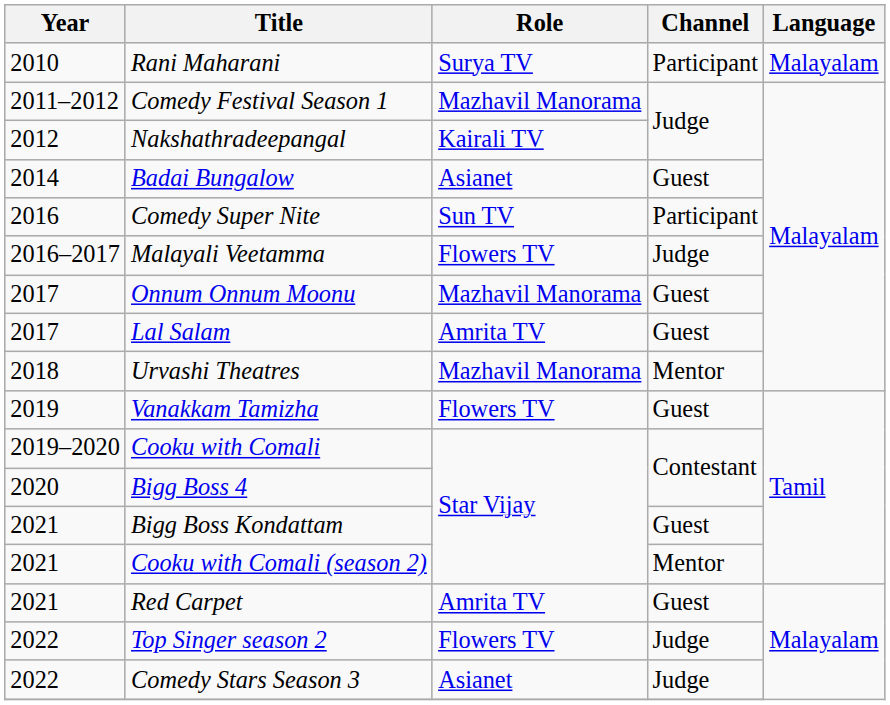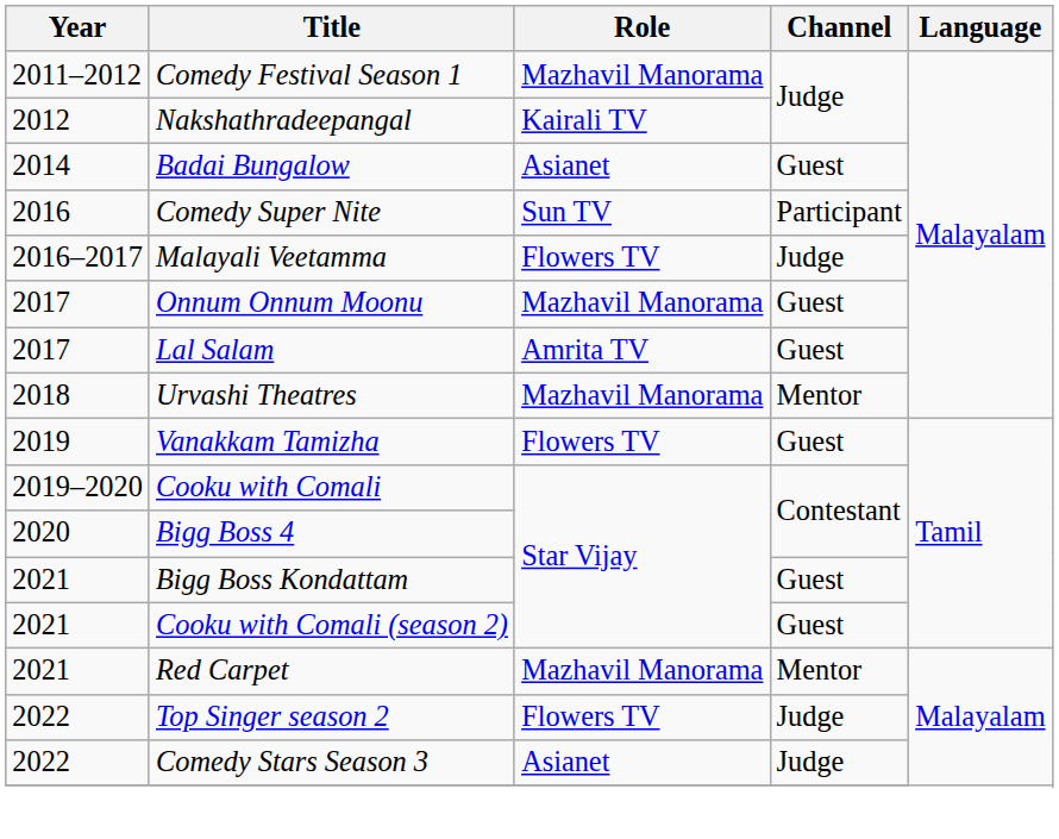- row: 2010 | Rani Maharani | Surya TV | Participant | Malayalam
Cooku with Comali (season 2) | Channel: Mentor -> Guest
Red Carpet | Role: Amrita TV -> Mazhavil Manorama
Red Carpet | Channel: Guest -> Mentor
